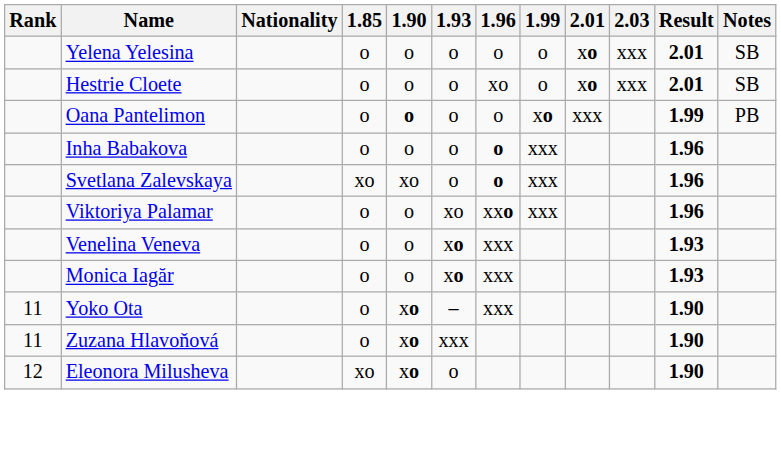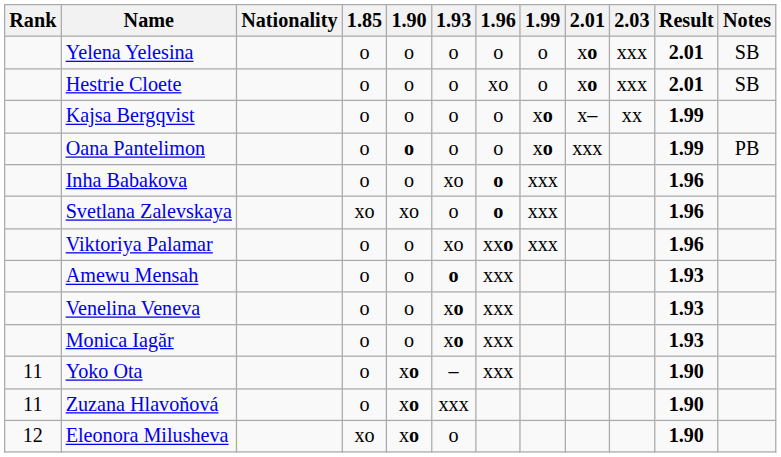+ row: Kajsa Bergqvist | o | o | o | o | xo | x– | xx | 1.99
Inha Babakova | 1.93: o -> xo
+ row: Amewu Mensah | o | o | o | xxx | 1.93
